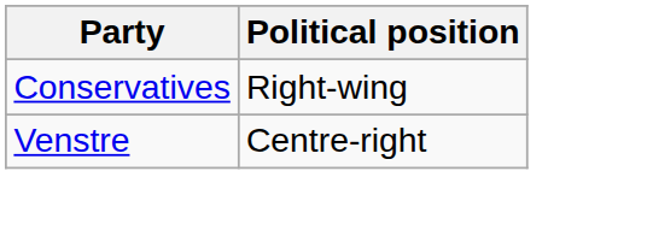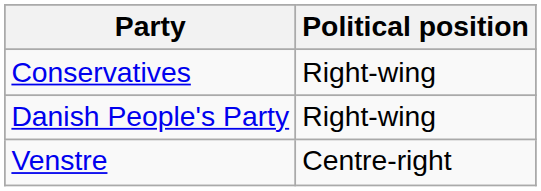+ row: Danish People's Party | Right-wing
